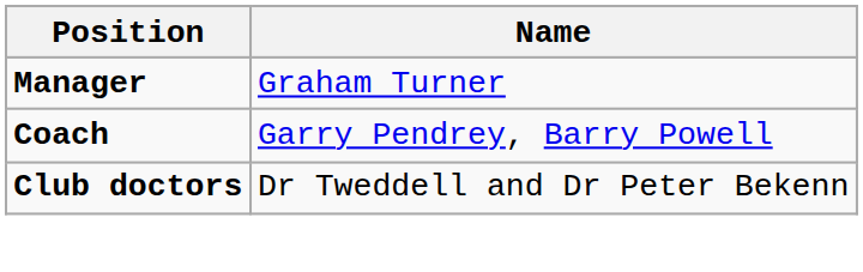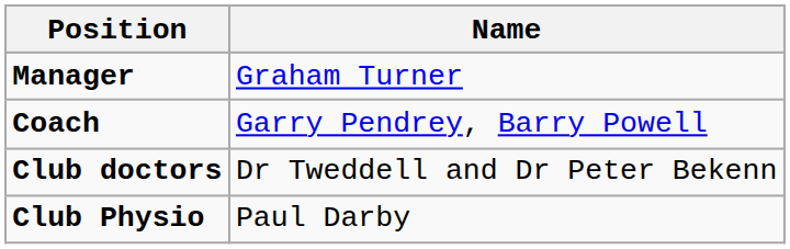+ row: Club Physio | Paul Darby
